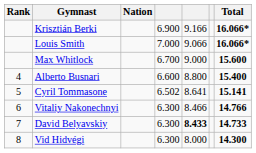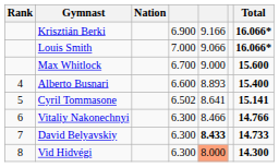Alberto Busnari | column 5: 8.800 -> 8.893
Vid Hidvégi | column 5: no background -> lightsalmon background
